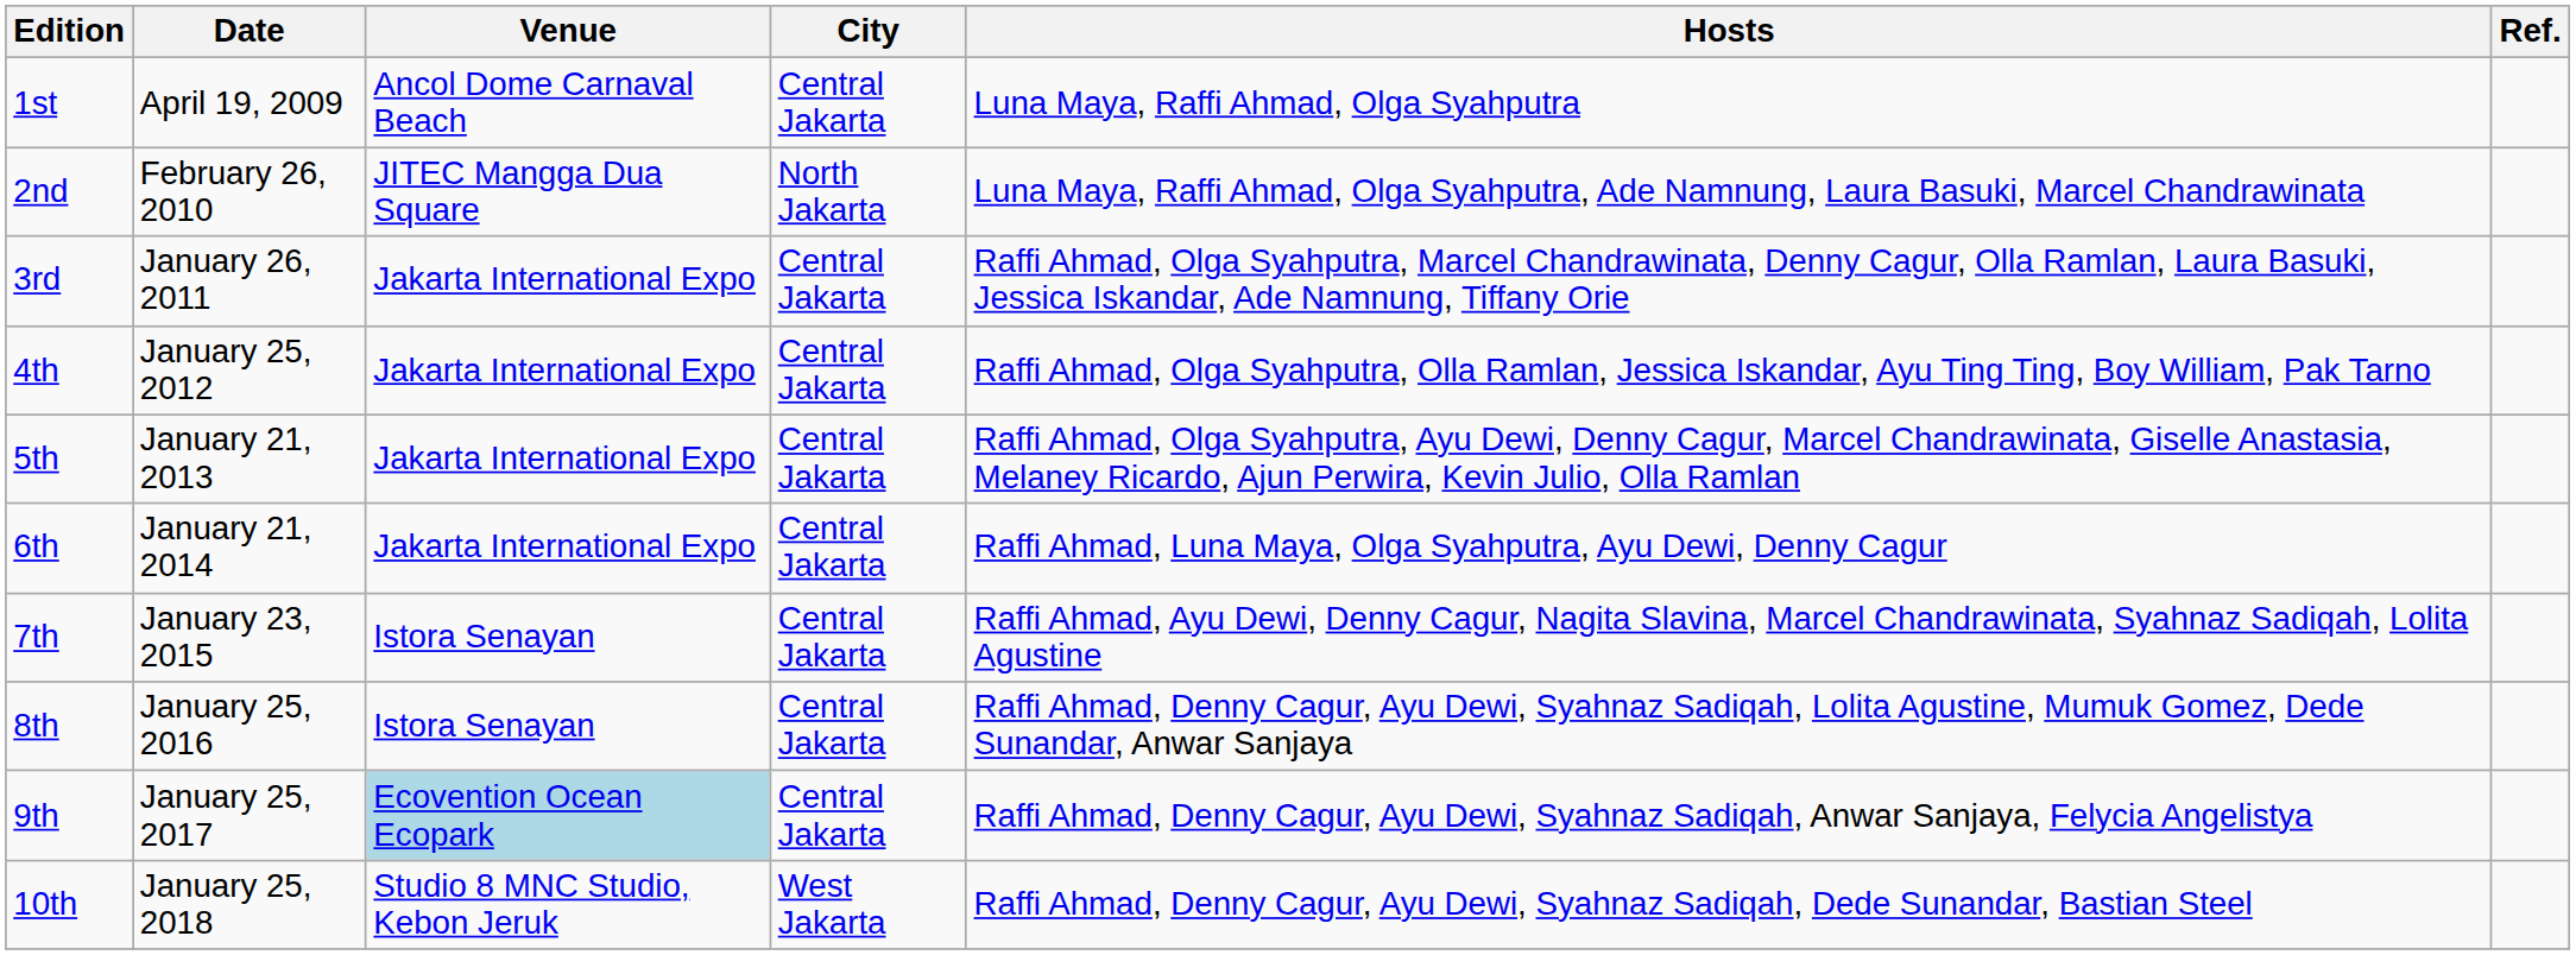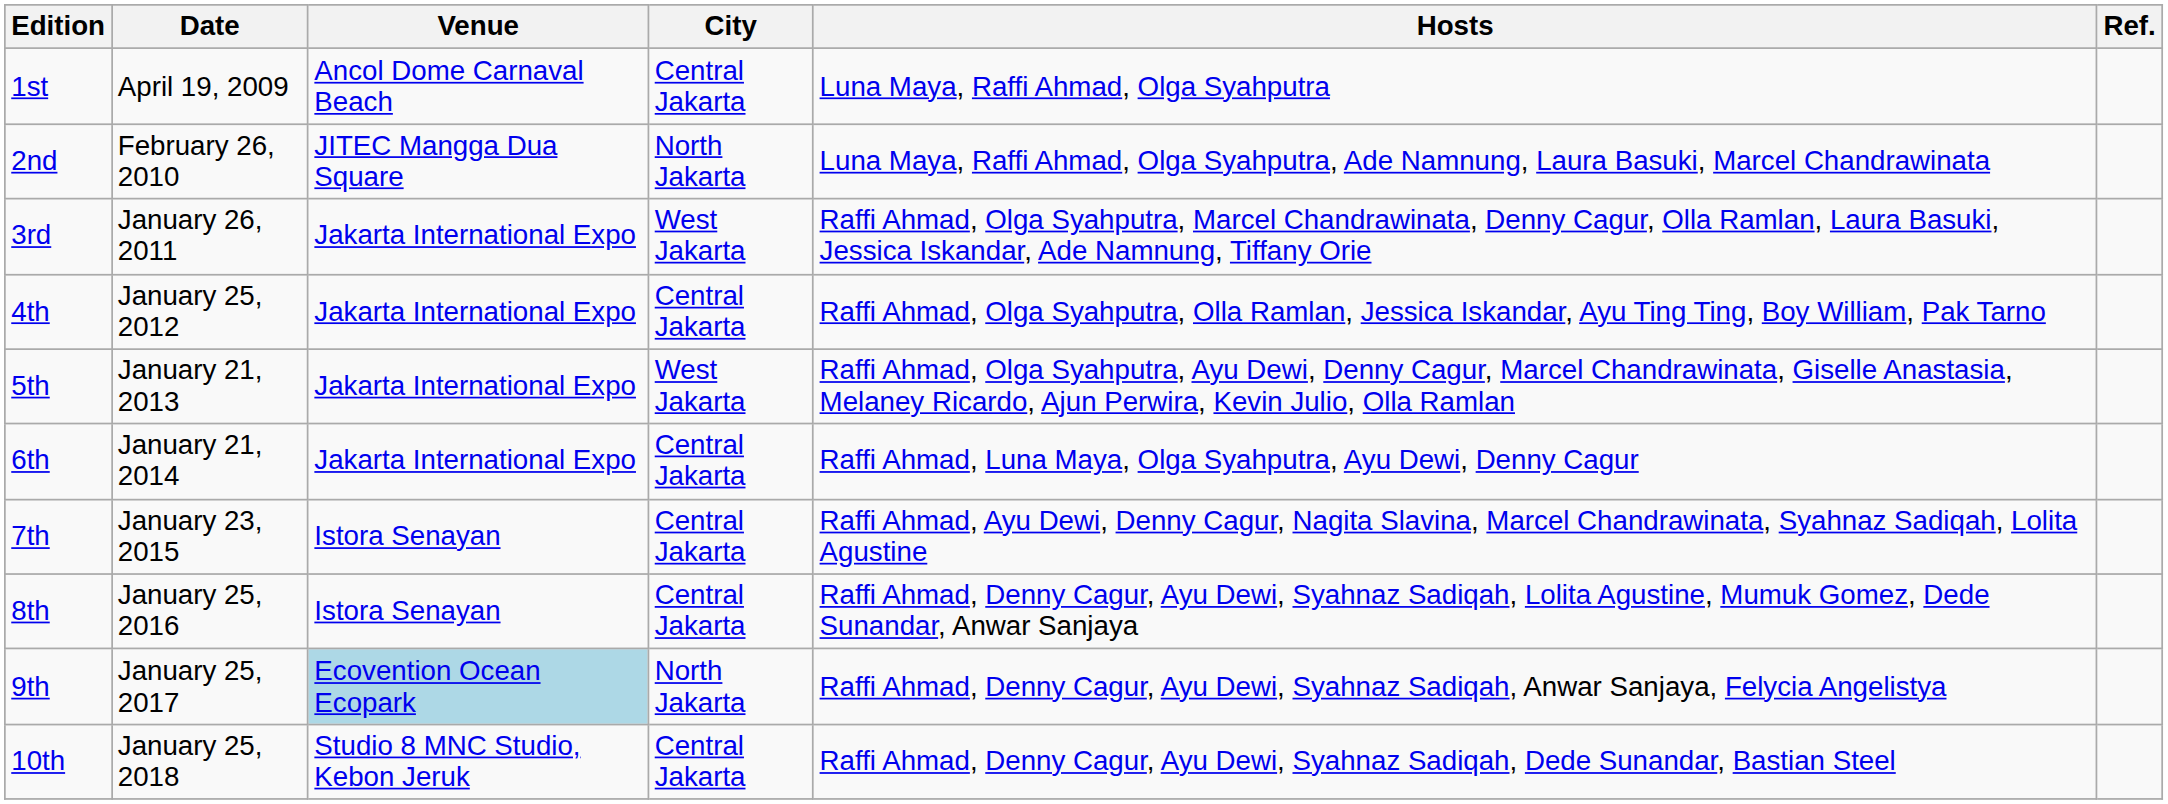3rd | City: Central Jakarta -> West Jakarta
5th | City: Central Jakarta -> West Jakarta
9th | City: Central Jakarta -> North Jakarta
10th | City: West Jakarta -> Central Jakarta
